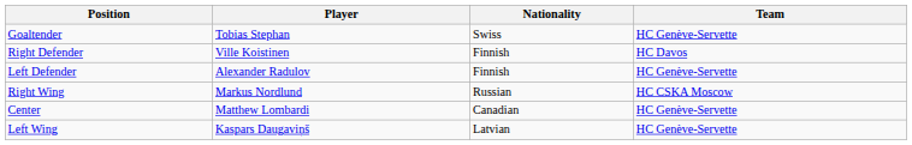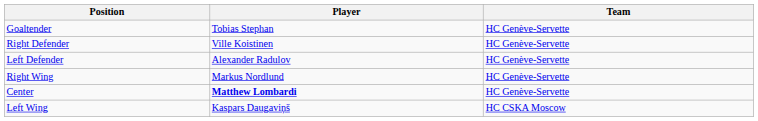- column: Nationality | Swiss | Finnish | Finnish | Russian | Canadian | Latvian
Right Defender | Team: HC Davos -> HC Genève-Servette
Right Wing | Team: HC CSKA Moscow -> HC Genève-Servette
Center | Player: normal -> bold
Left Wing | Team: HC Genève-Servette -> HC CSKA Moscow
